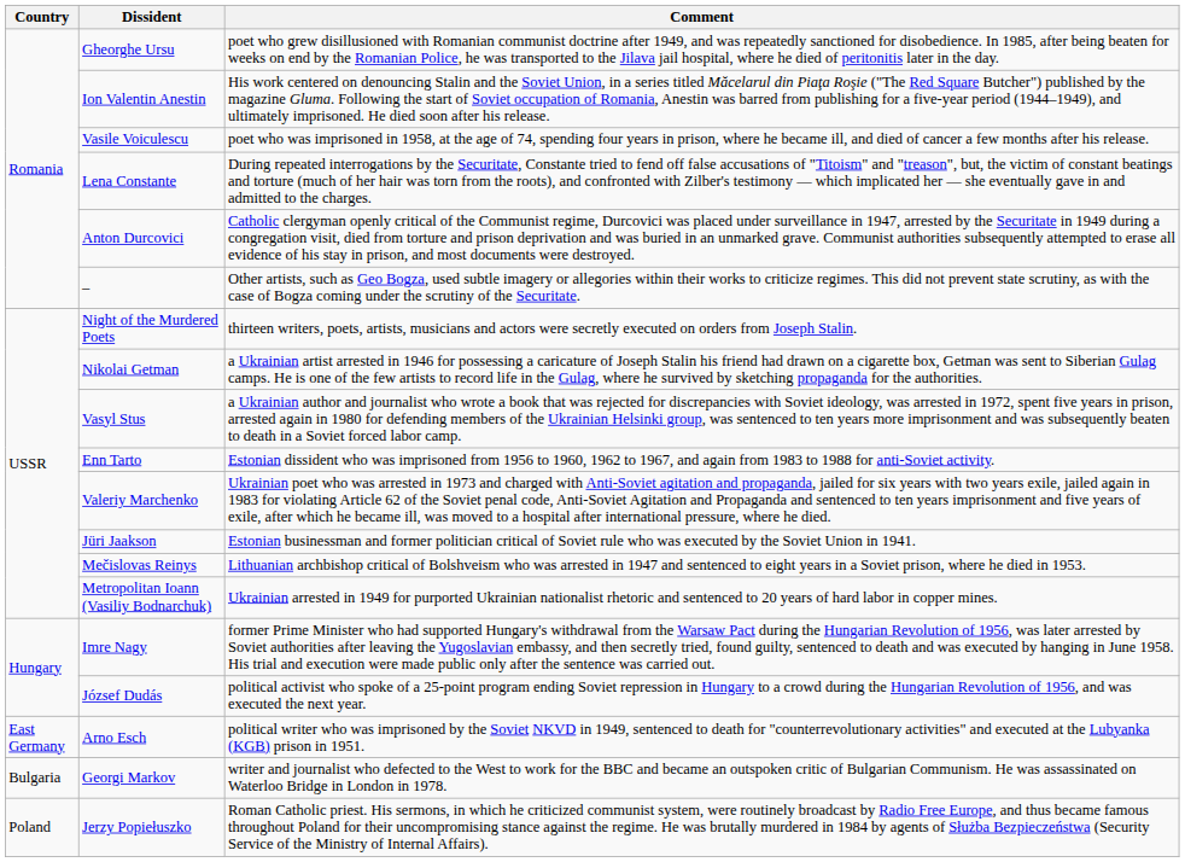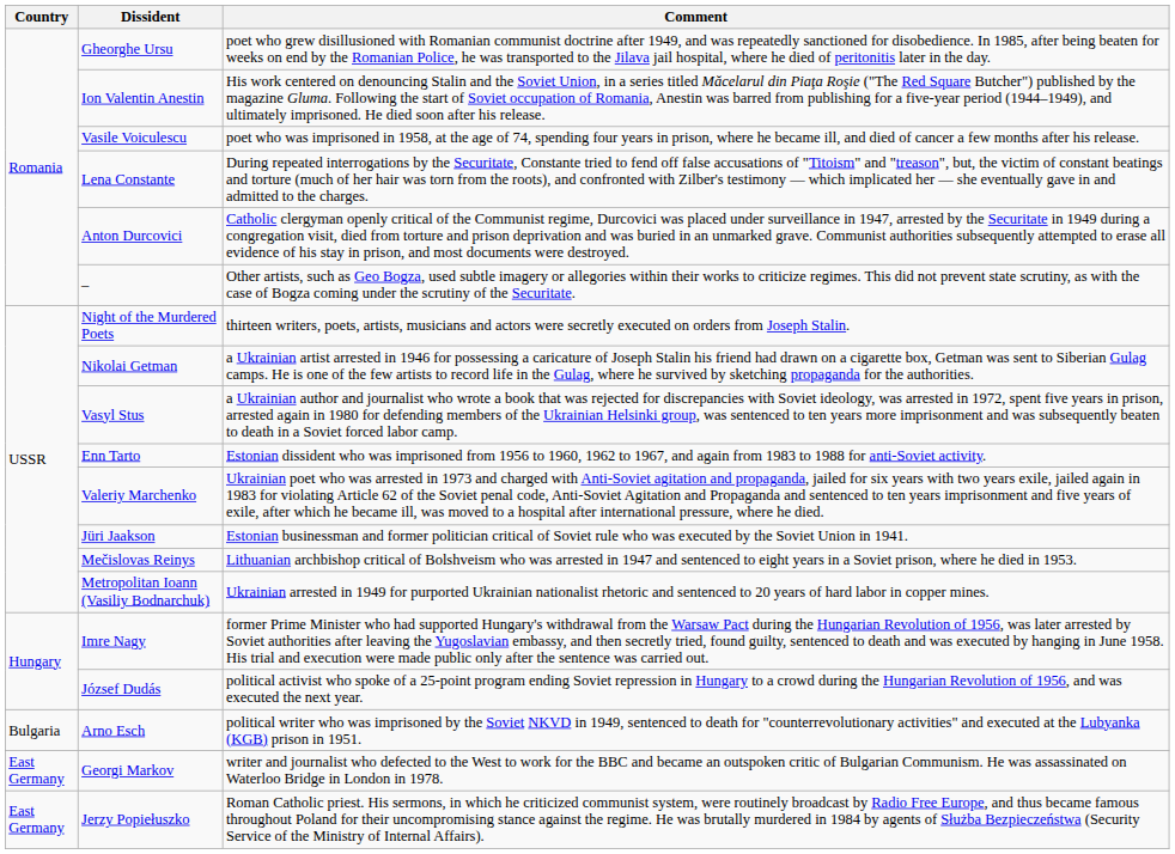Arno Esch | Country: East Germany -> Bulgaria
Georgi Markov | Country: Bulgaria -> East Germany
Jerzy Popiełuszko | Country: Poland -> East Germany
